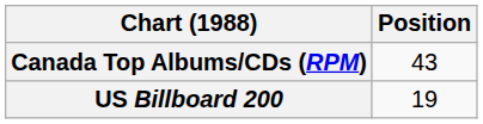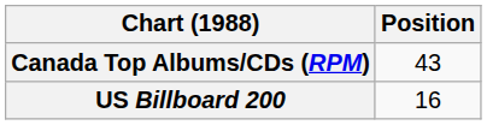US Billboard 200 | Position: 19 -> 16
